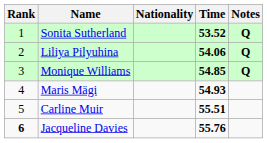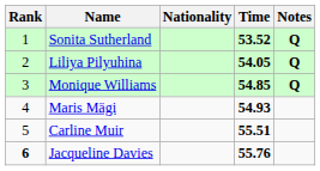Liliya Pilyuhina | Time: 54.06 -> 54.05
